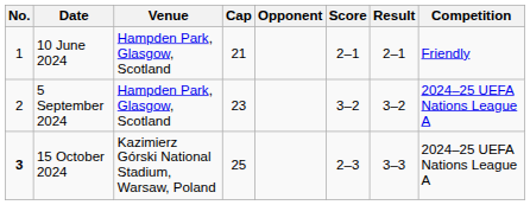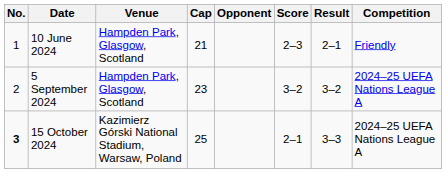10 June 2024 | Score: 2–1 -> 2–3
15 October 2024 | Score: 2–3 -> 2–1
